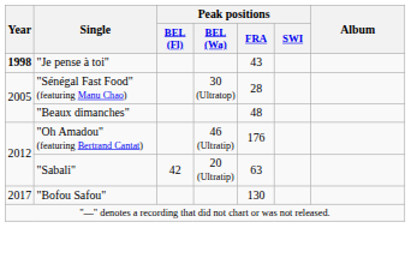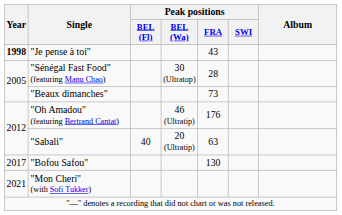"Beaux dimanches" | Peak positions / FRA: 48 -> 73
"Sabali" | Peak positions / BEL (Fl): 42 -> 40
+ row: 2021 | "Mon Cheri" (with Sofi Tukker)
